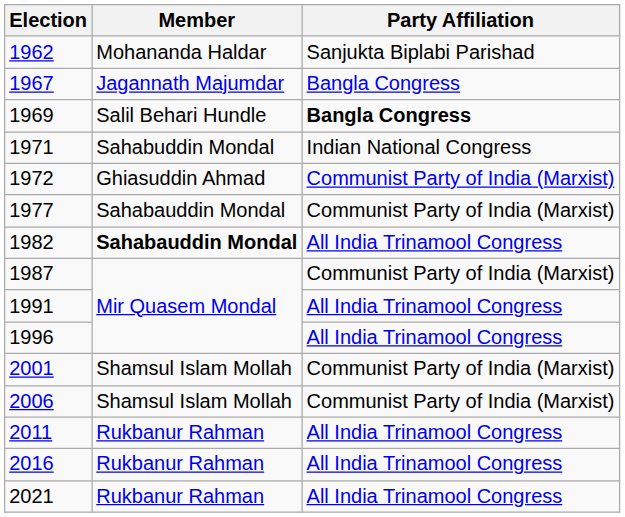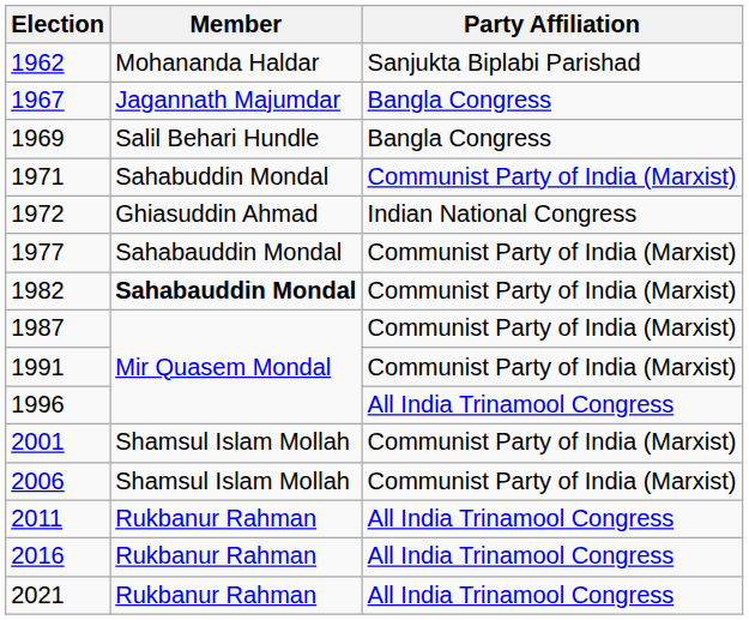1969 | Party Affiliation: bold -> normal
1971 | Party Affiliation: Indian National Congress -> Communist Party of India (Marxist)
1972 | Party Affiliation: Communist Party of India (Marxist) -> Indian National Congress
1982 | Party Affiliation: All India Trinamool Congress -> Communist Party of India (Marxist)
1991 | Party Affiliation: All India Trinamool Congress -> Communist Party of India (Marxist)
